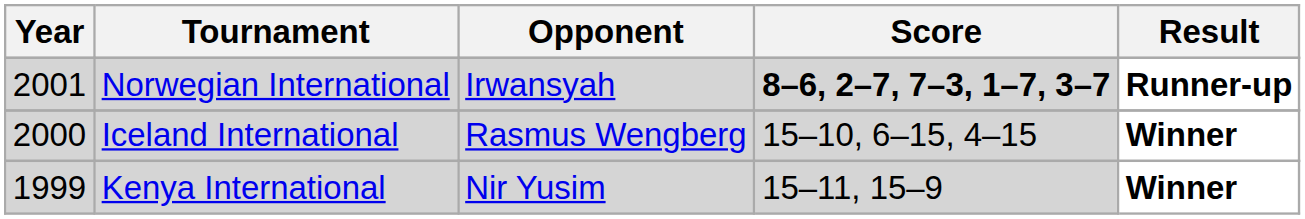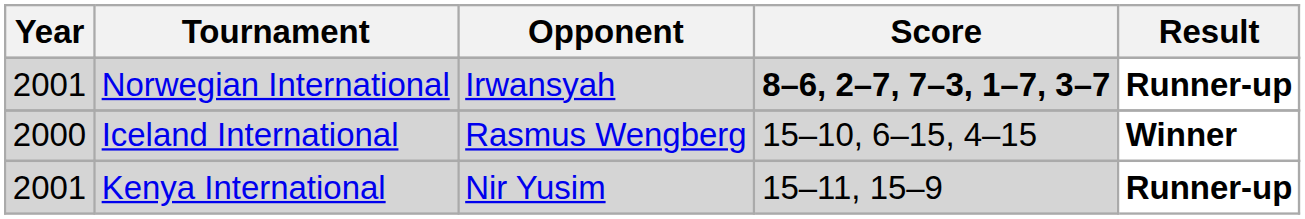Kenya International | Year: 1999 -> 2001
Kenya International | Result: Winner -> Runner-up
